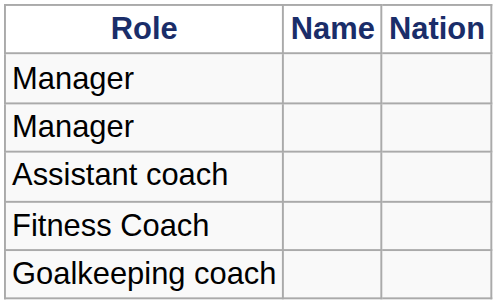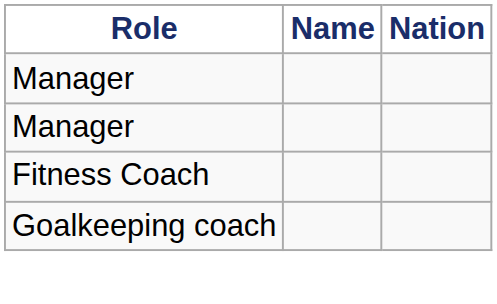- row: Assistant coach
